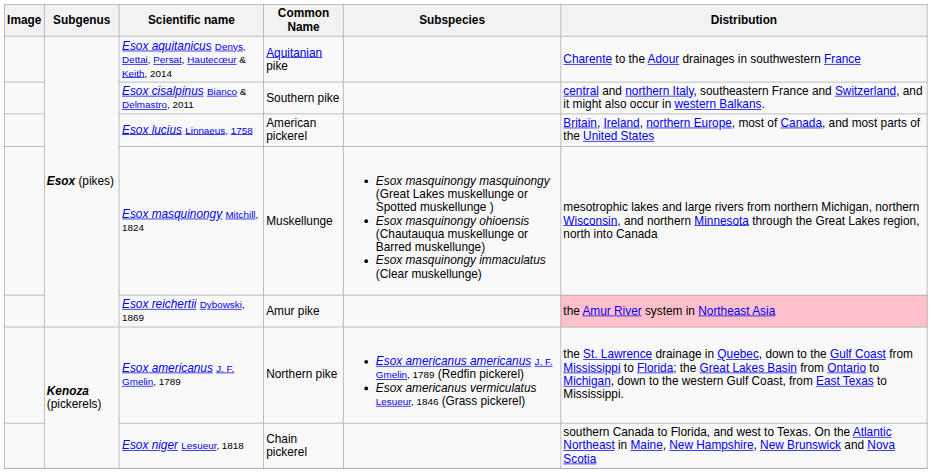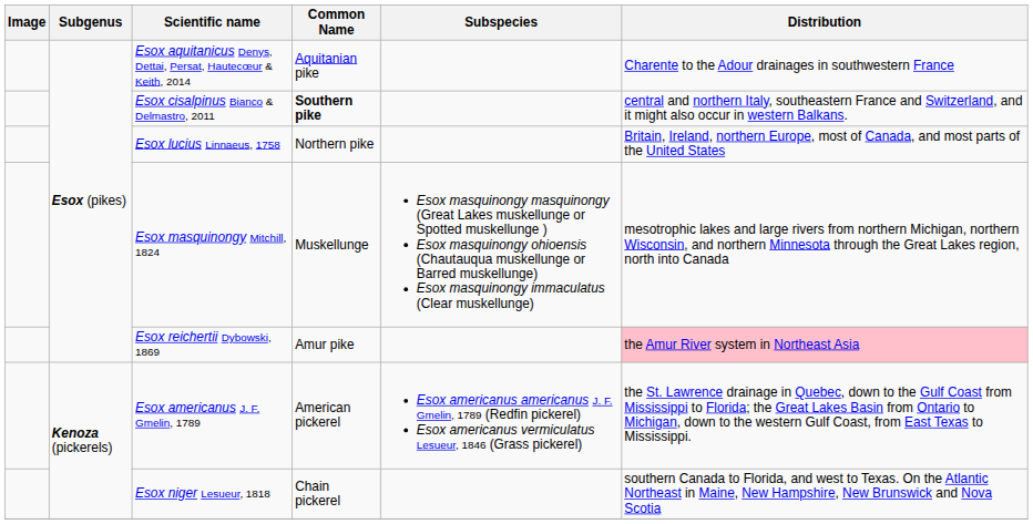Esox cisalpinus Bianco & Delmastro, 2011 | Common Name: normal -> bold
Esox lucius Linnaeus, 1758 | Common Name: American pickerel -> Northern pike
Esox americanus J. F. Gmelin, 1789 | Common Name: Northern pike -> American pickerel
